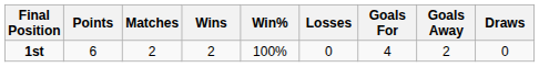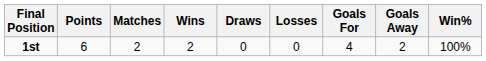columns swapped: Draws <-> Win%
